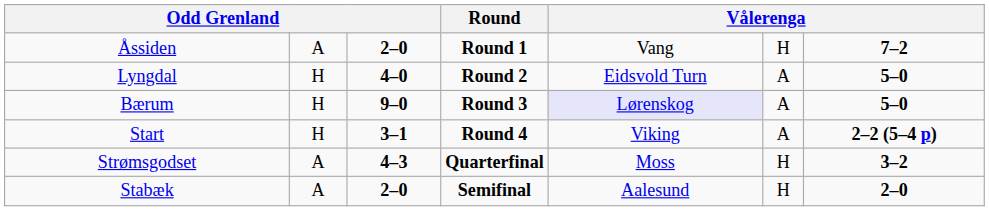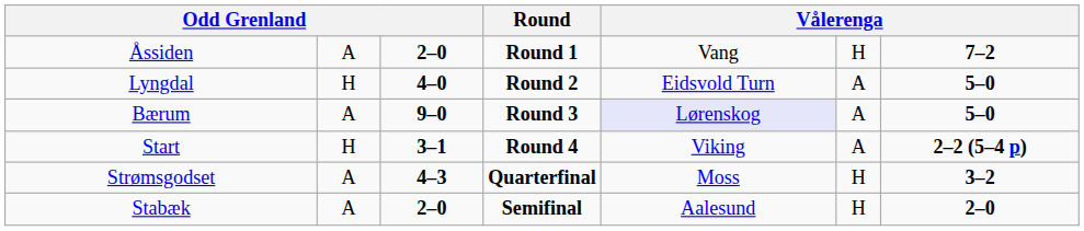Bærum | column 2: H -> A
